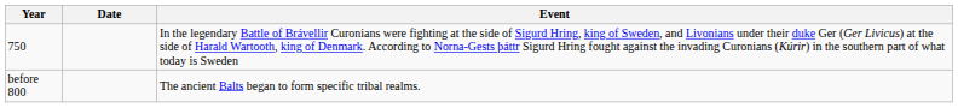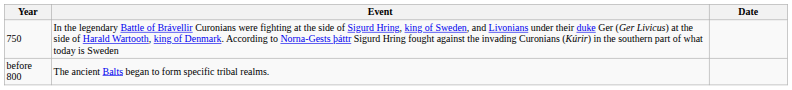columns swapped: Date <-> Event
